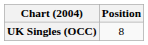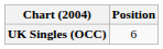UK Singles (OCC) | Position: 8 -> 6
